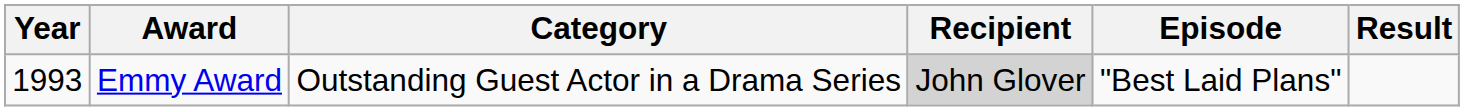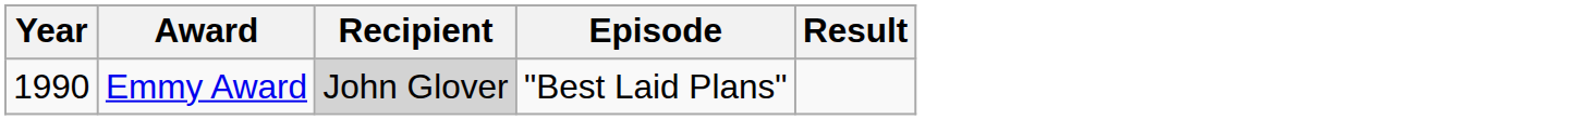- column: Category | Outstanding Guest Actor in a Drama Series
Emmy Award | Year: 1993 -> 1990
